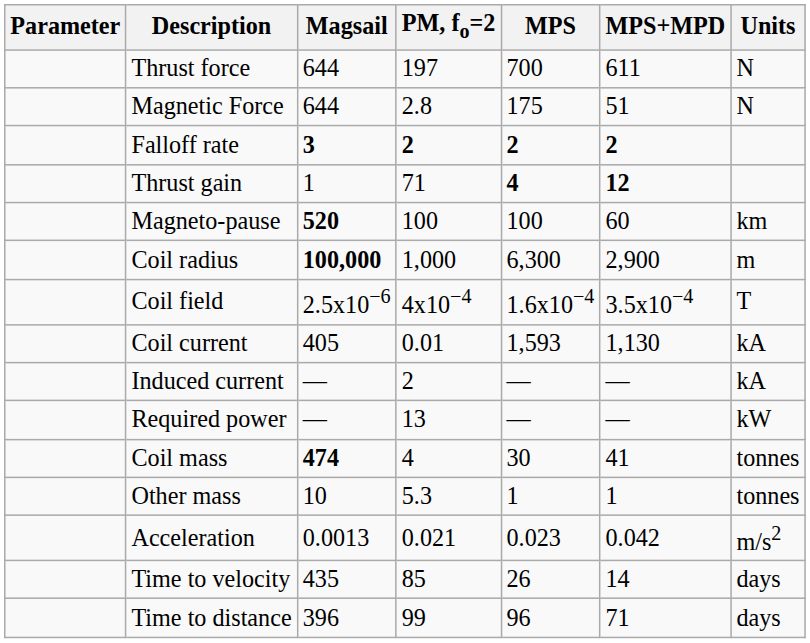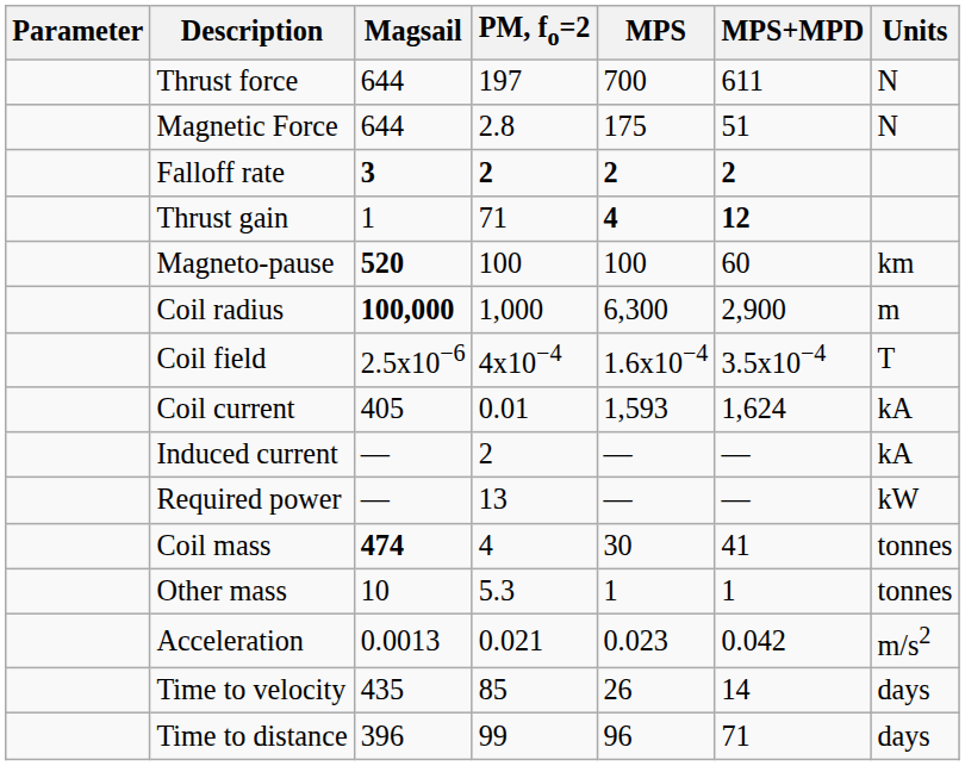Coil current | MPS+MPD: 1,130 -> 1,624
